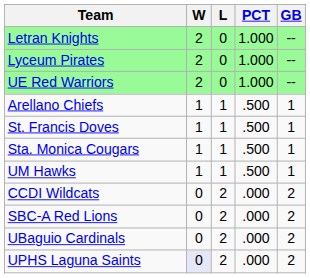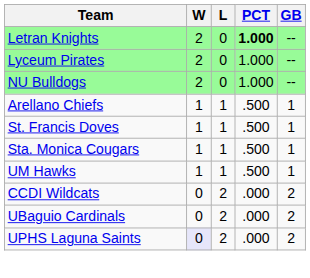Letran Knights | PCT: normal -> bold
+ row: NU Bulldogs | 2 | 0 | 1.000 | --
- row: UE Red Warriors | 2 | 0 | 1.000 | --
- row: SBC-A Red Lions | 0 | 2 | .000 | 2
